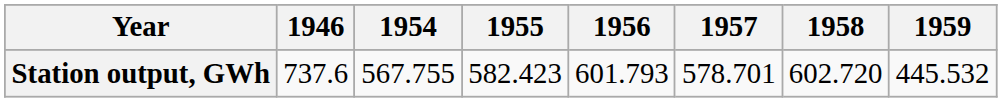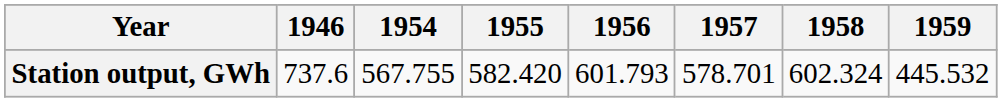Station output, GWh | 1955: 582.423 -> 582.420
Station output, GWh | 1958: 602.720 -> 602.324
